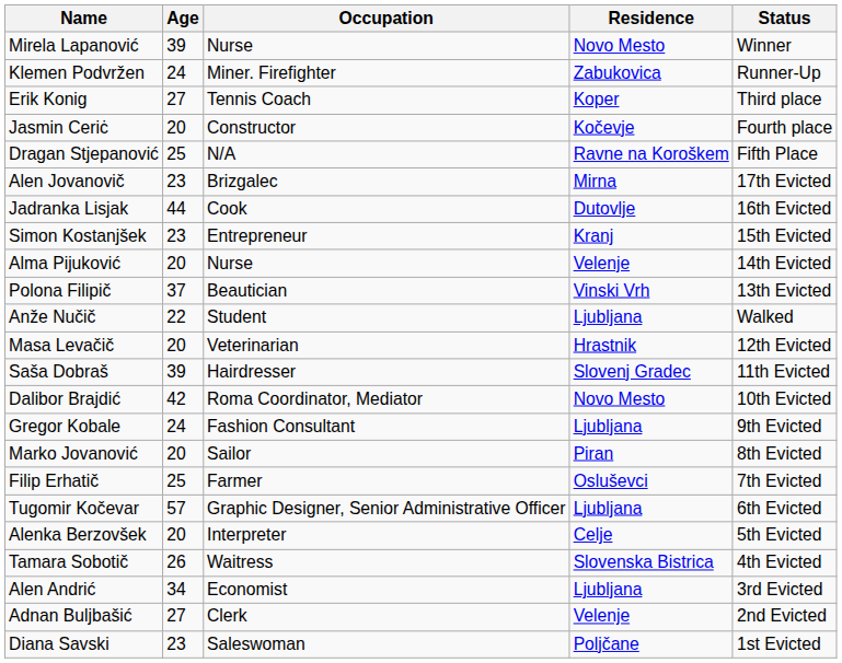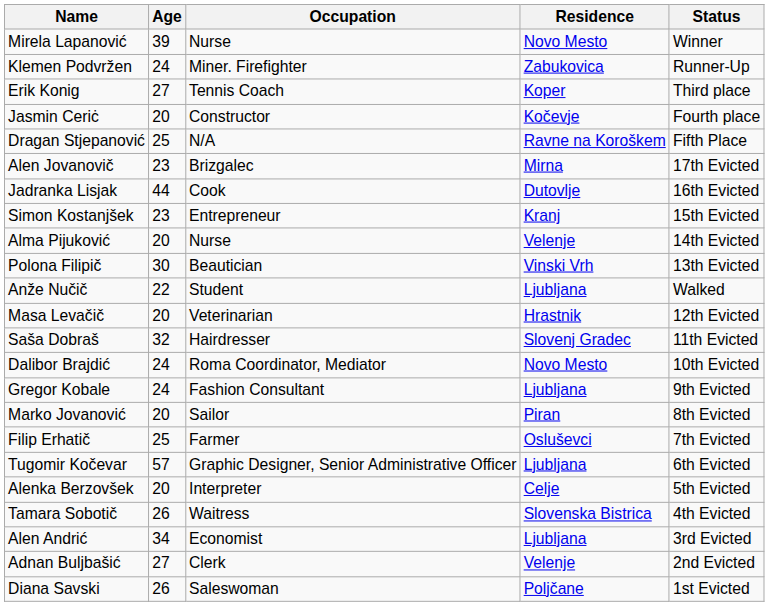Polona Filipič | Age: 37 -> 30
Saša Dobraš | Age: 39 -> 32
Dalibor Brajdić | Age: 42 -> 24
Diana Savski | Age: 23 -> 26
